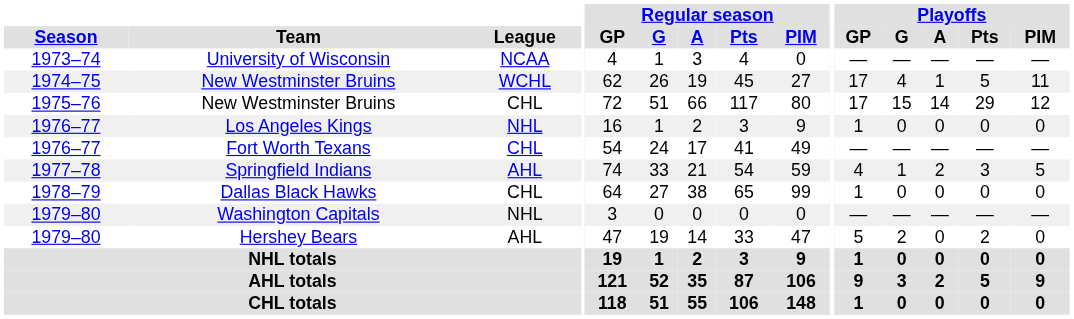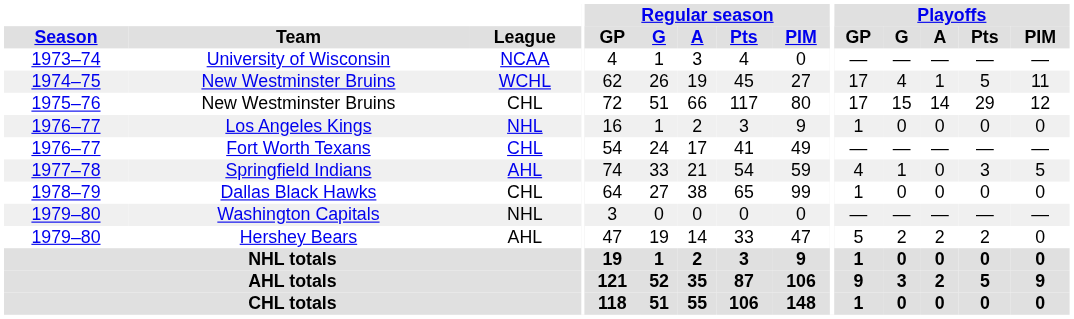Springfield Indians | Playoffs / A: 2 -> 0
Hershey Bears | Playoffs / A: 0 -> 2
